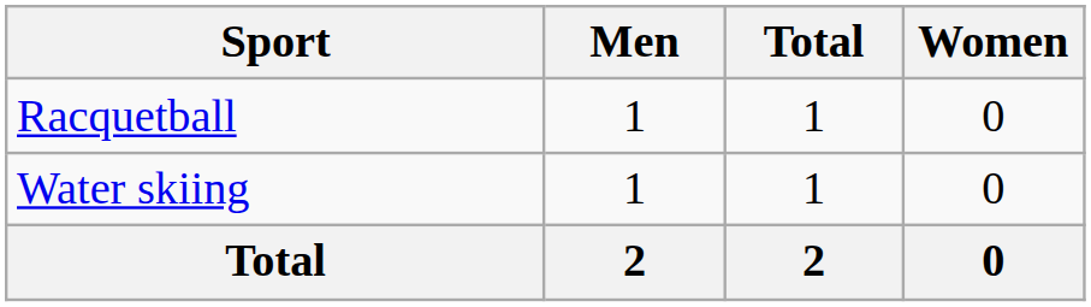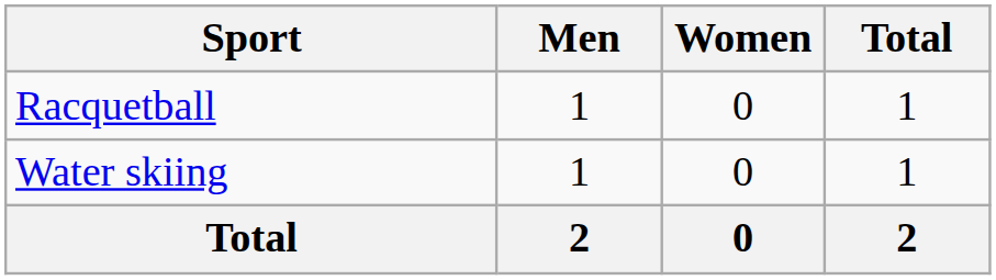columns swapped: Women <-> Total
